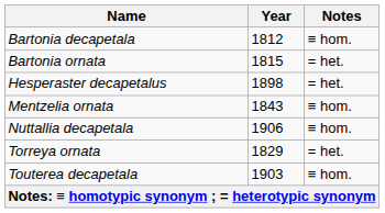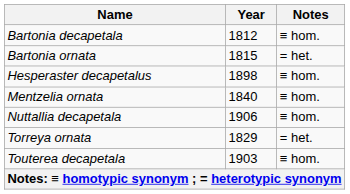Hesperaster decapetalus | Notes: = het. -> ≡ hom.
Mentzelia ornata | Year: 1843 -> 1840
